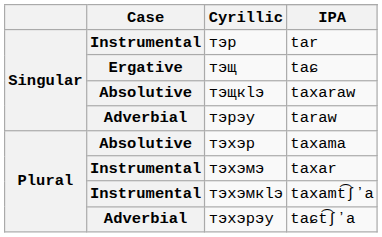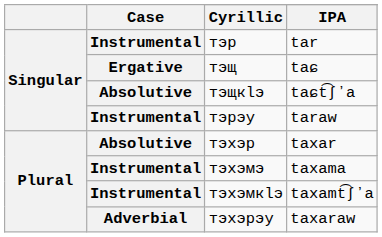тэщкӏэ | IPA: taxaraw -> taɕt͡ʃʼa
тэрэу | Case: Adverbial -> Instrumental
тэхэр | IPA: taxama -> taxar
тэхэмэ | IPA: taxar -> taxama
тэхэрэу | IPA: taɕt͡ʃʼa -> taxaraw
